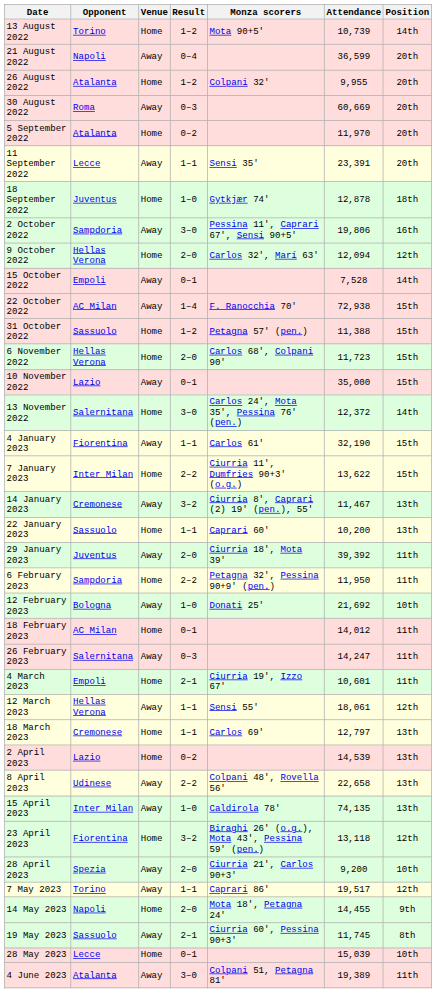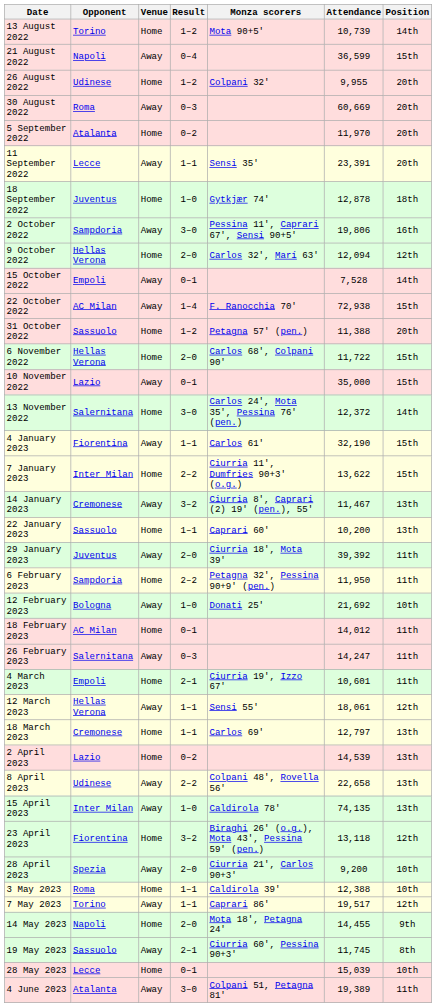21 August 2022 | Position: 20th -> 15th
26 August 2022 | Opponent: Atalanta -> Udinese
31 October 2022 | Position: 15th -> 20th
6 November 2022 | Attendance: 11,723 -> 11,722
+ row: 3 May 2023 | Roma | Home | 1–1 | Caldirola 39' | 12,388 | 10th
